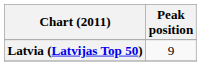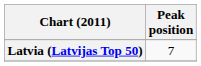Latvia (Latvijas Top 50) | Peak position: 9 -> 7
